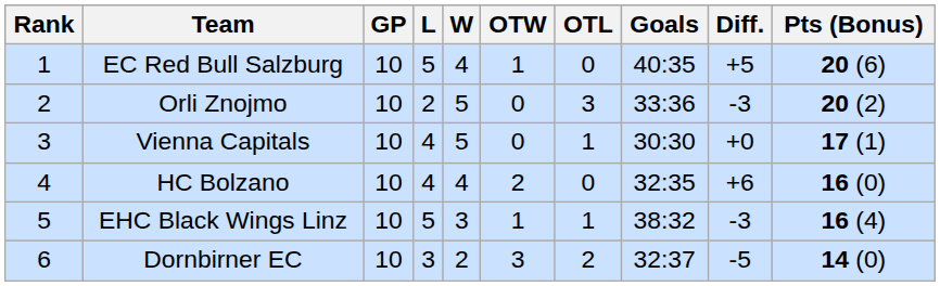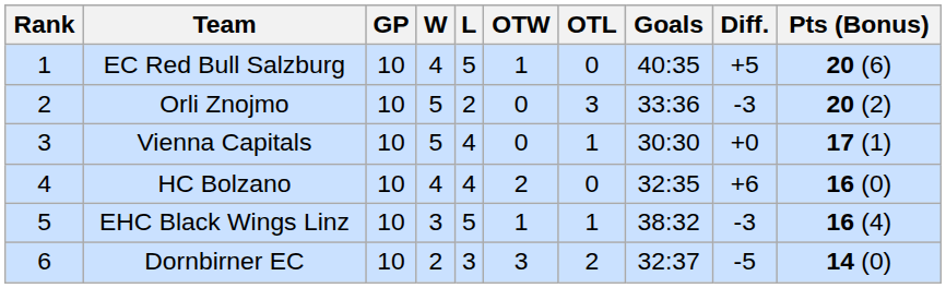columns swapped: W <-> L
